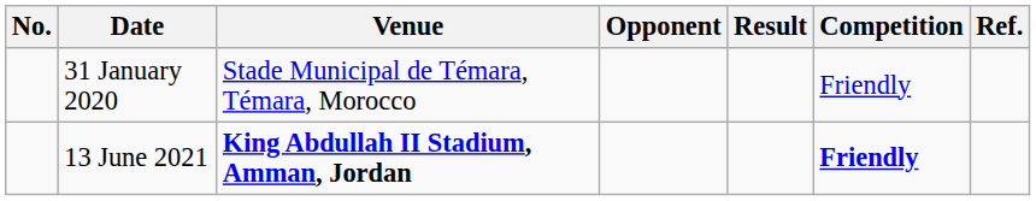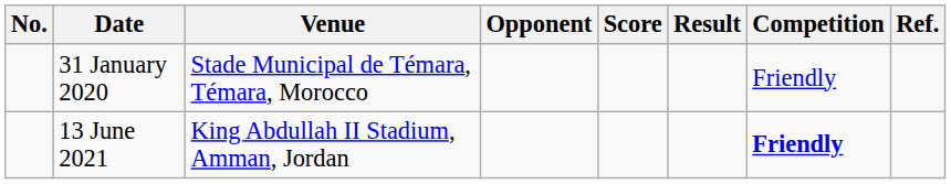+ column: Score
13 June 2021 | Venue: bold -> normal
